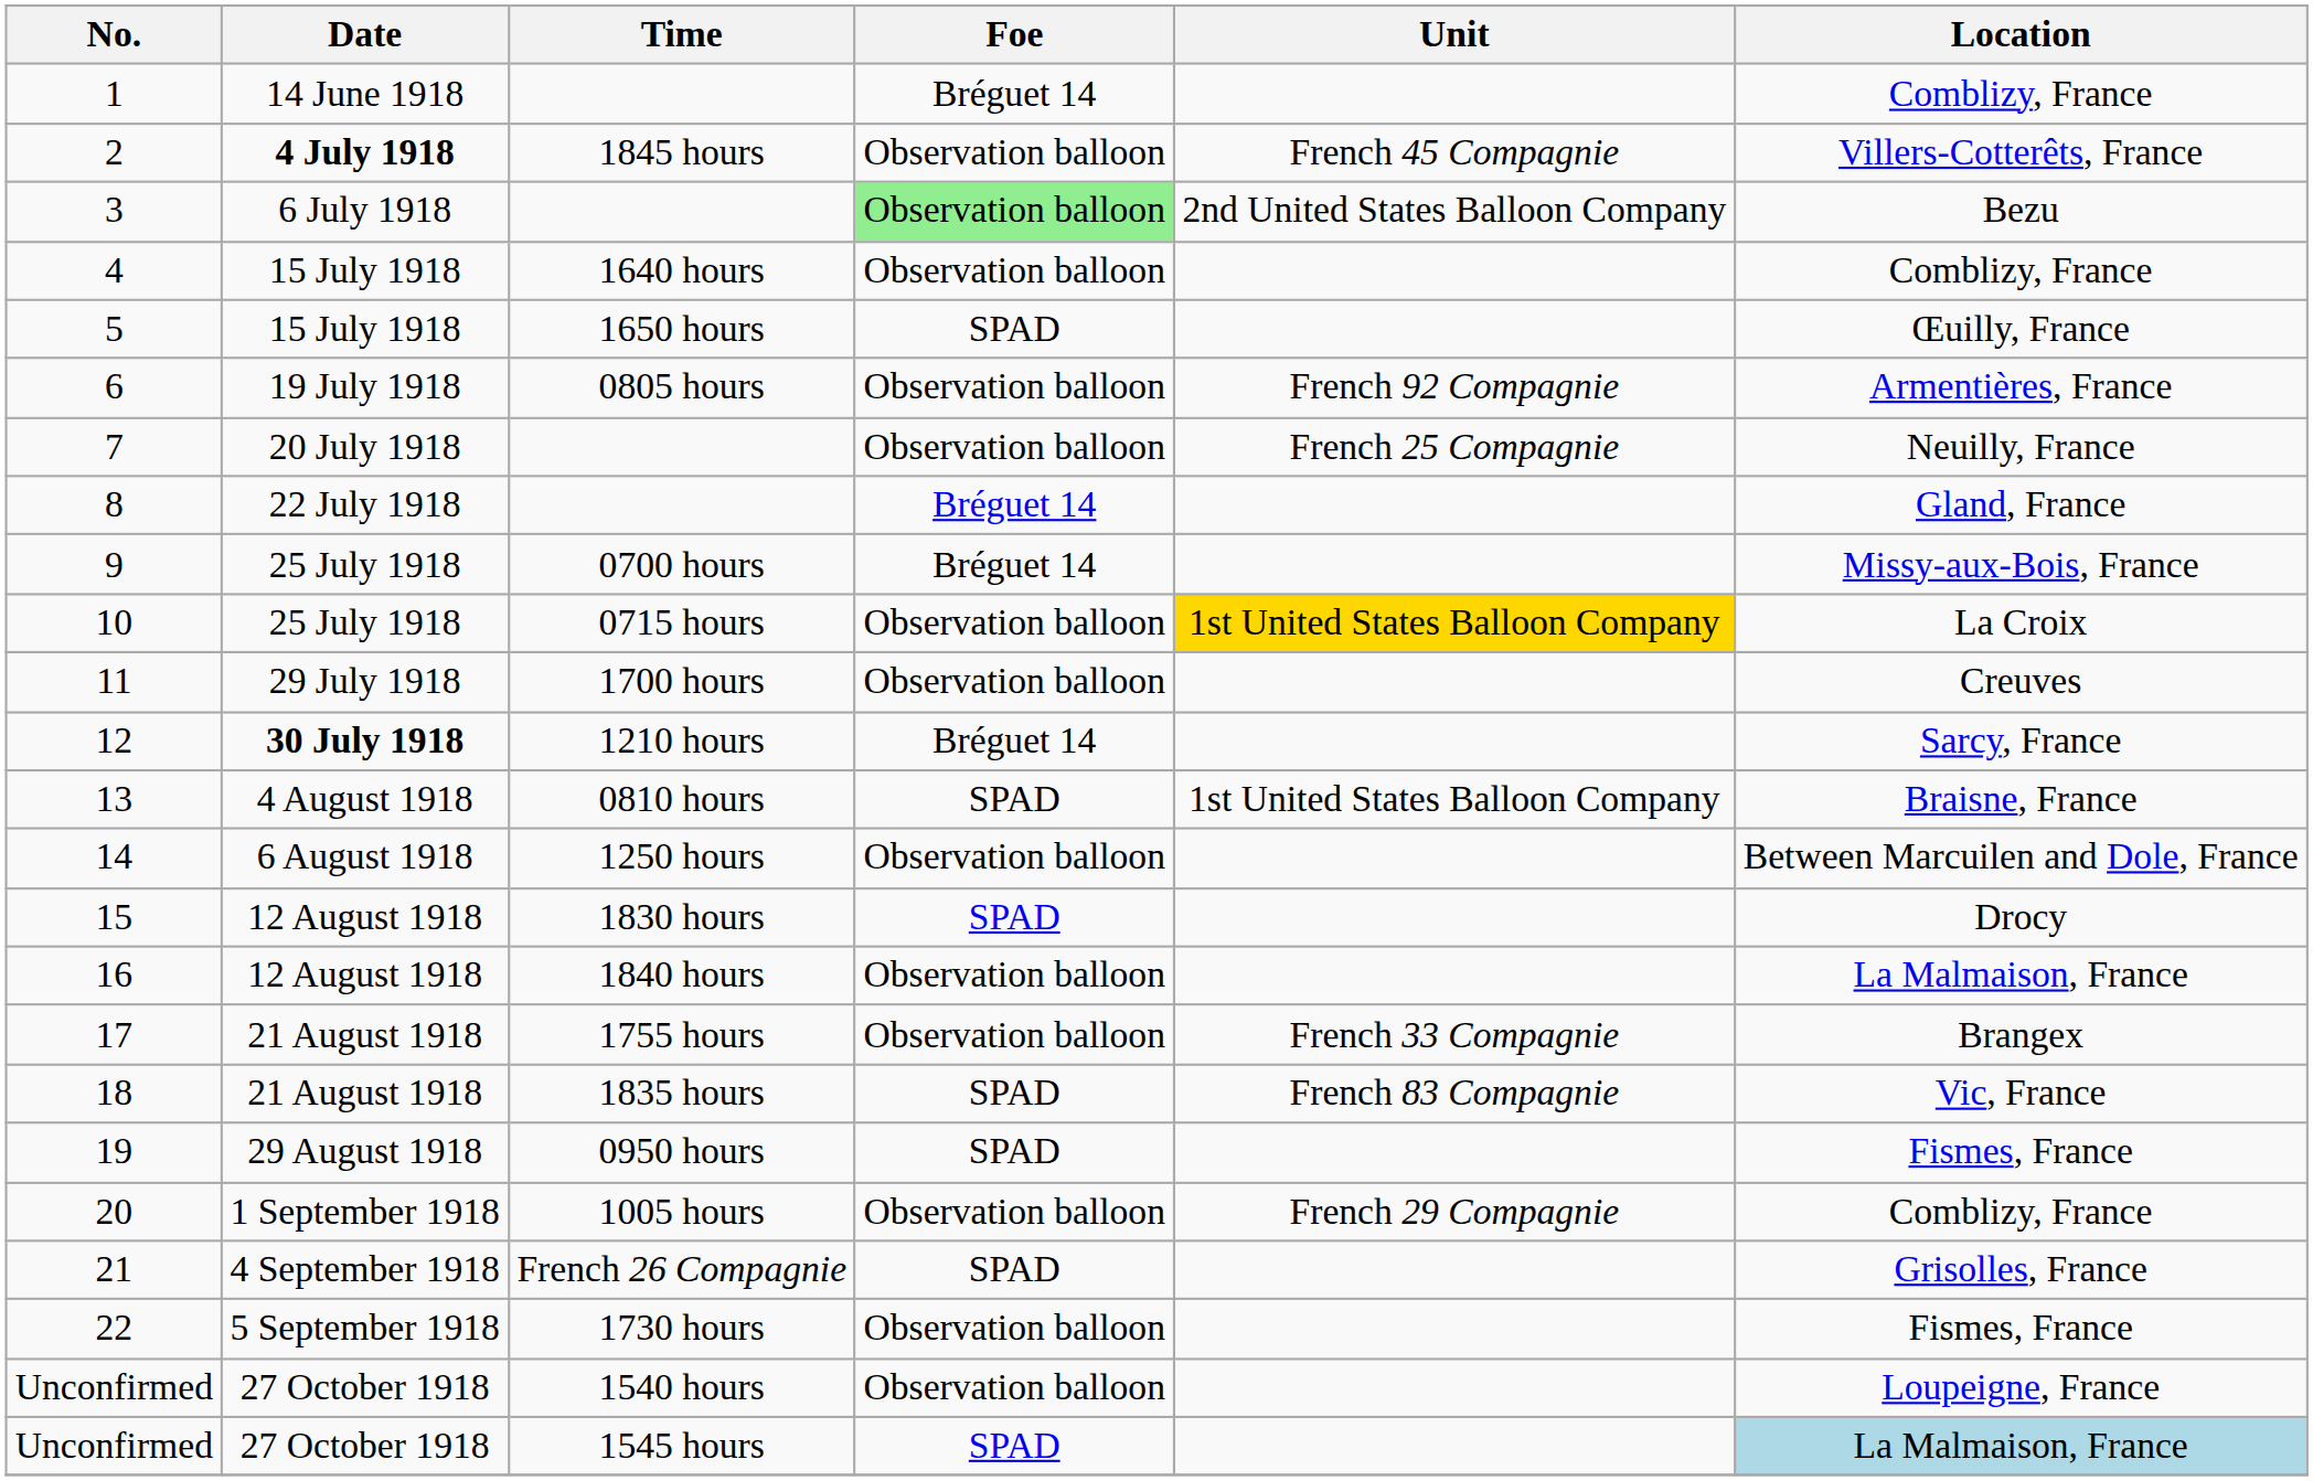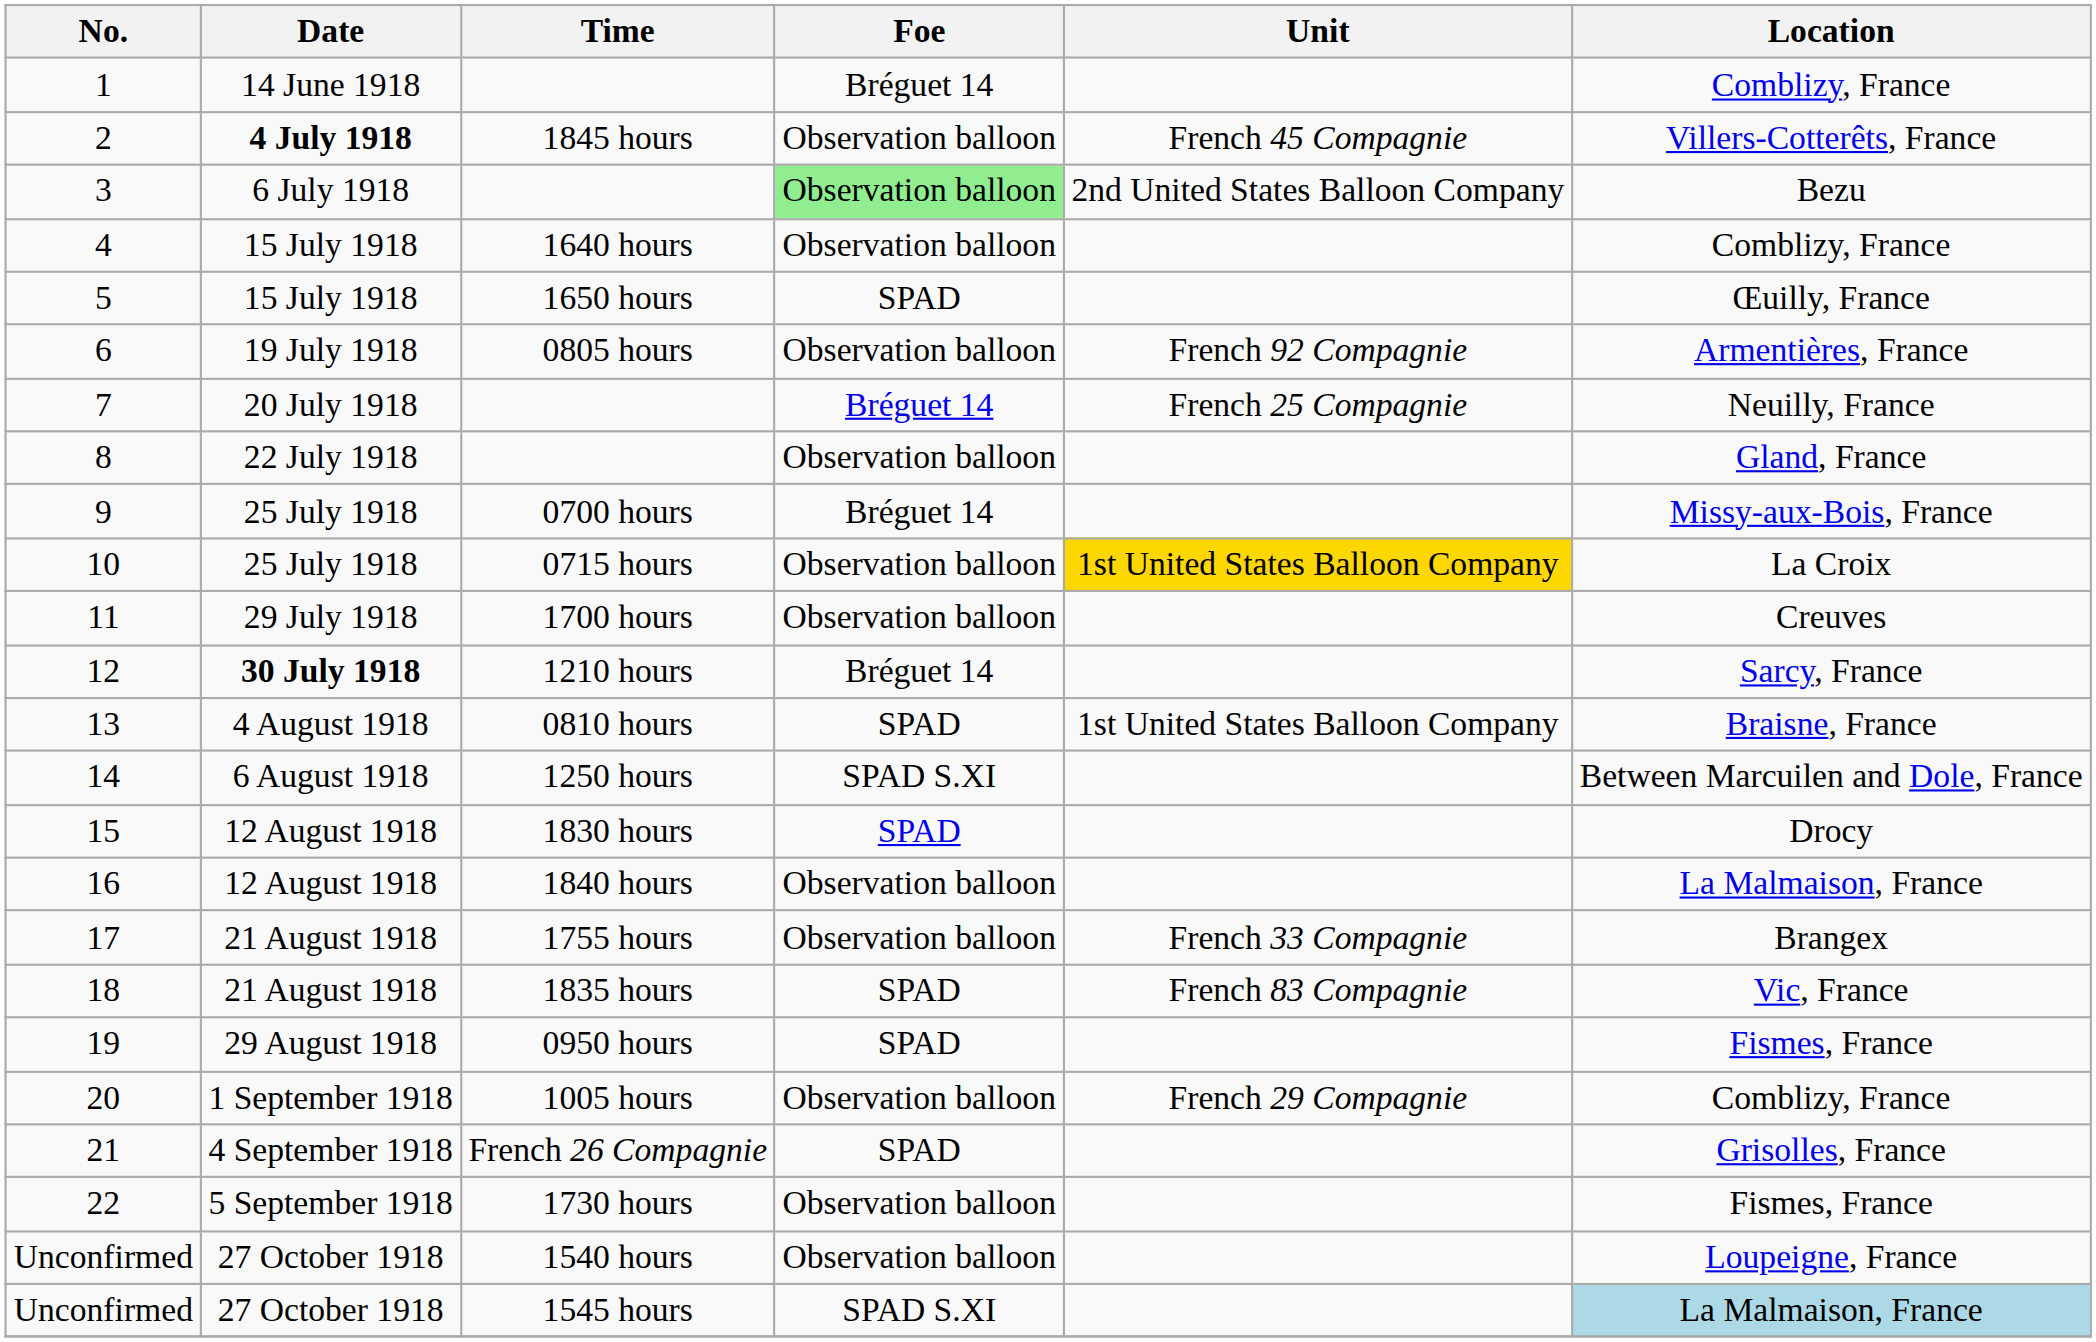7 | Foe: Observation balloon -> Bréguet 14
8 | Foe: Bréguet 14 -> Observation balloon
14 | Foe: Observation balloon -> SPAD S.XI
Unconfirmed / 1545 hours | Foe: SPAD -> SPAD S.XI
